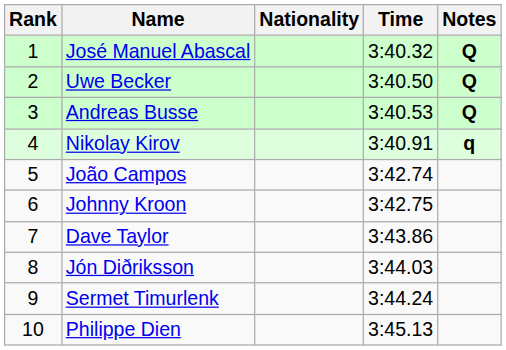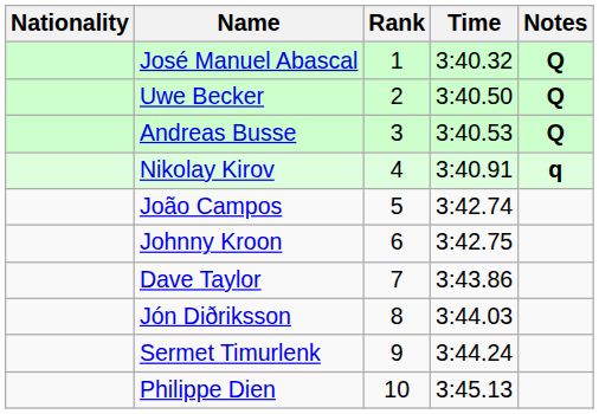columns swapped: Rank <-> Nationality
